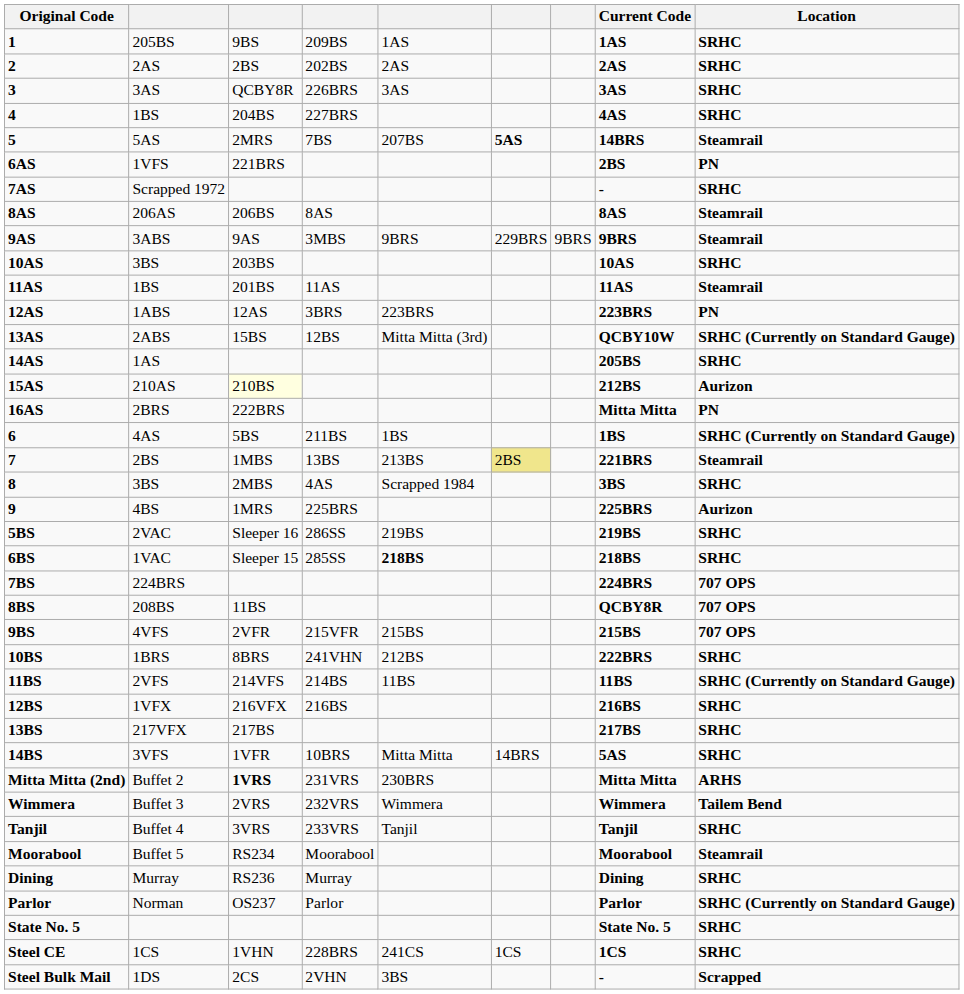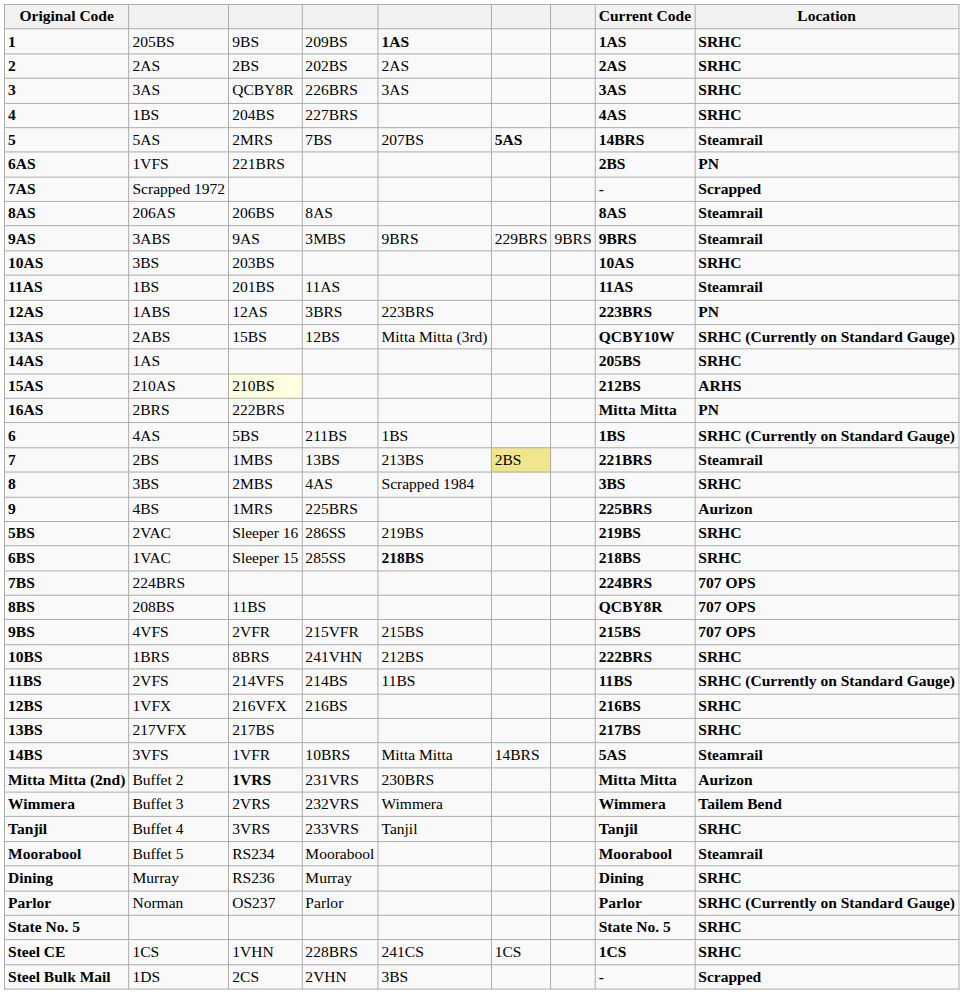1 | column 5: normal -> bold
7AS | Location: SRHC -> Scrapped
15AS | Location: Aurizon -> ARHS
14BS | Location: SRHC -> Steamrail
Mitta Mitta (2nd) | Location: ARHS -> Aurizon
